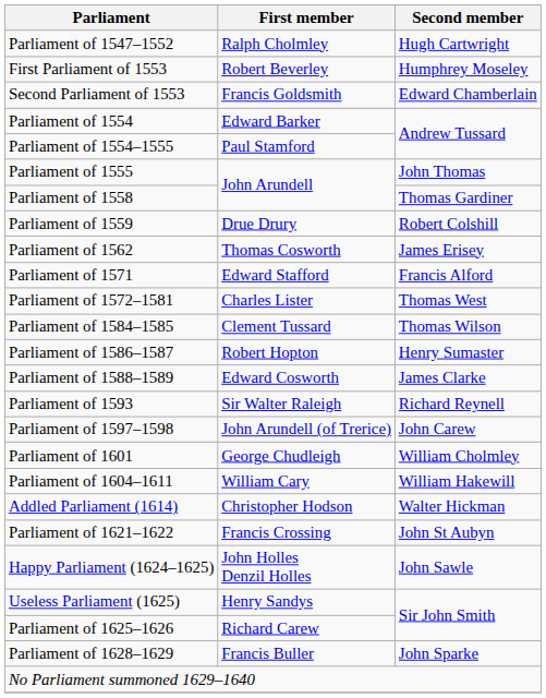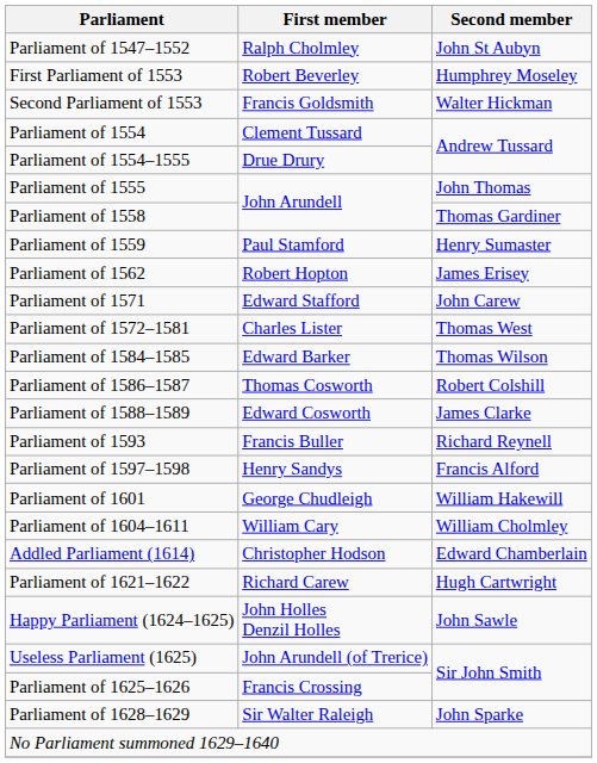Parliament of 1547–1552 | Second member: Hugh Cartwright -> John St Aubyn
Second Parliament of 1553 | Second member: Edward Chamberlain -> Walter Hickman
Parliament of 1554 | First member: Edward Barker -> Clement Tussard
Parliament of 1554–1555 | First member: Paul Stamford -> Drue Drury
Parliament of 1559 | First member: Drue Drury -> Paul Stamford
Parliament of 1559 | Second member: Robert Colshill -> Henry Sumaster
Parliament of 1562 | First member: Thomas Cosworth -> Robert Hopton
Parliament of 1571 | Second member: Francis Alford -> John Carew
Parliament of 1584–1585 | First member: Clement Tussard -> Edward Barker
Parliament of 1586–1587 | First member: Robert Hopton -> Thomas Cosworth
Parliament of 1586–1587 | Second member: Henry Sumaster -> Robert Colshill
Parliament of 1593 | First member: Sir Walter Raleigh -> Francis Buller
Parliament of 1597–1598 | First member: John Arundell (of Trerice) -> Henry Sandys
Parliament of 1597–1598 | Second member: John Carew -> Francis Alford
Parliament of 1601 | Second member: William Cholmley -> William Hakewill
Parliament of 1604–1611 | Second member: William Hakewill -> William Cholmley
Addled Parliament (1614) | Second member: Walter Hickman -> Edward Chamberlain
Parliament of 1621–1622 | First member: Francis Crossing -> Richard Carew
Parliament of 1621–1622 | Second member: John St Aubyn -> Hugh Cartwright
Useless Parliament (1625) | First member: Henry Sandys -> John Arundell (of Trerice)
Parliament of 1625–1626 | First member: Richard Carew -> Francis Crossing
Parliament of 1628–1629 | First member: Francis Buller -> Sir Walter Raleigh
